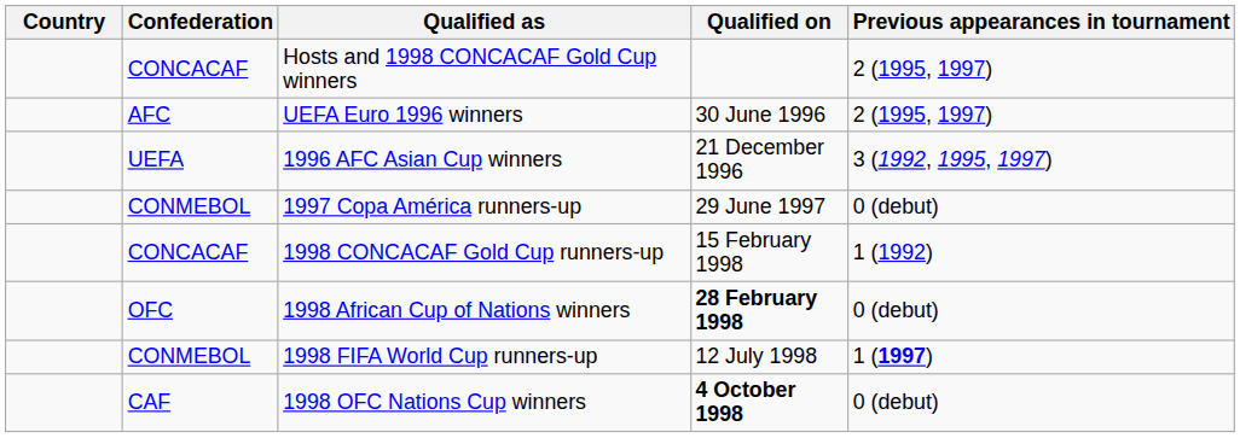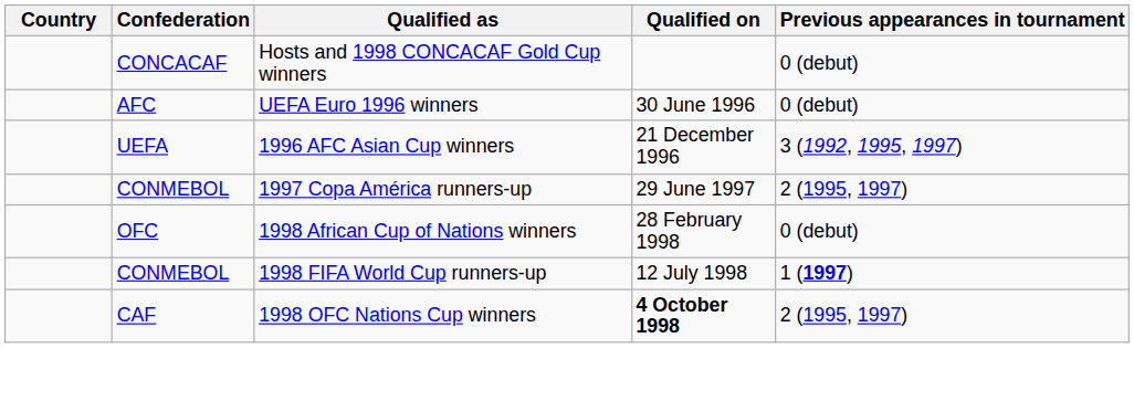Hosts and 1998 CONCACAF Gold Cup winners | Previous appearances in tournament: 2 (1995, 1997) -> 0 (debut)
UEFA Euro 1996 winners | Previous appearances in tournament: 2 (1995, 1997) -> 0 (debut)
1997 Copa América runners-up | Previous appearances in tournament: 0 (debut) -> 2 (1995, 1997)
- row: CONCACAF | 1998 CONCACAF Gold Cup runners-up | 15 February 1998 | 1 (1992)
1998 African Cup of Nations winners | Qualified on: bold -> normal
1998 OFC Nations Cup winners | Previous appearances in tournament: 0 (debut) -> 2 (1995, 1997)
